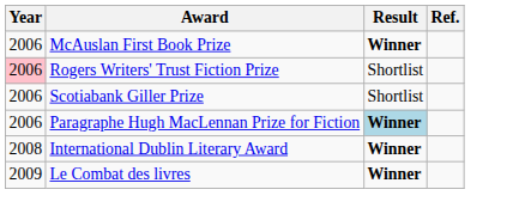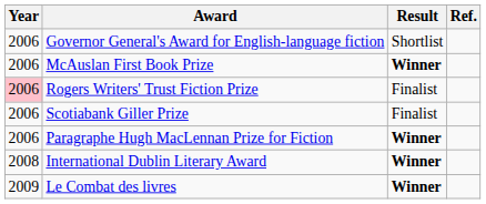+ row: 2006 | Governor General's Award for English-language fiction | Shortlist
Rogers Writers' Trust Fiction Prize | Result: Shortlist -> Finalist
Scotiabank Giller Prize | Result: Shortlist -> Finalist
Paragraphe Hugh MacLennan Prize for Fiction | Result: lightblue background -> no background
